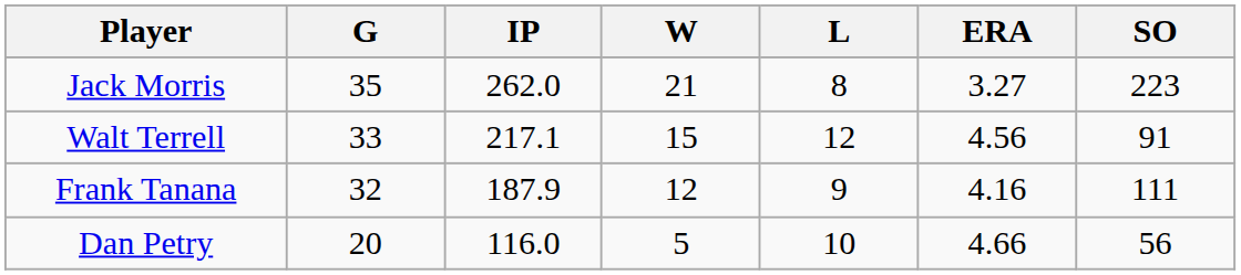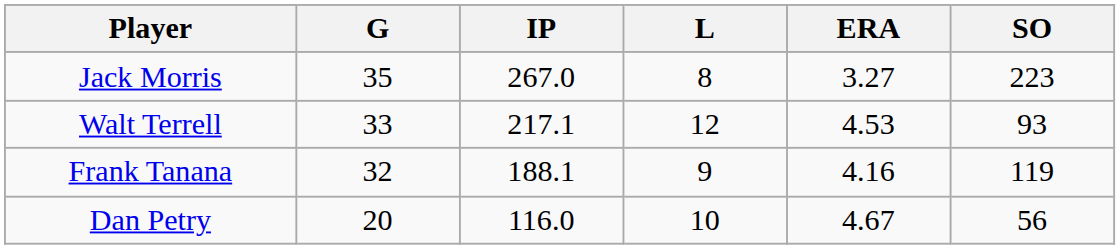- column: W | 21 | 15 | 12 | 5
Jack Morris | IP: 262.0 -> 267.0
Walt Terrell | ERA: 4.56 -> 4.53
Walt Terrell | SO: 91 -> 93
Frank Tanana | IP: 187.9 -> 188.1
Frank Tanana | SO: 111 -> 119
Dan Petry | ERA: 4.66 -> 4.67
